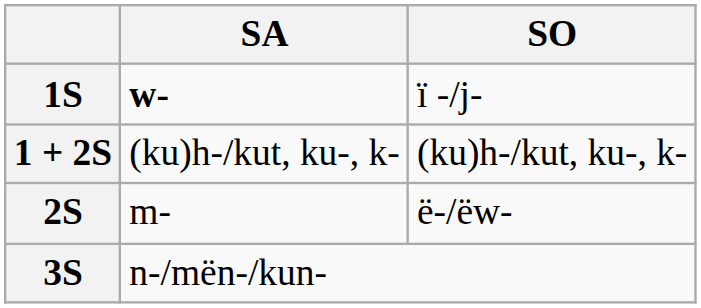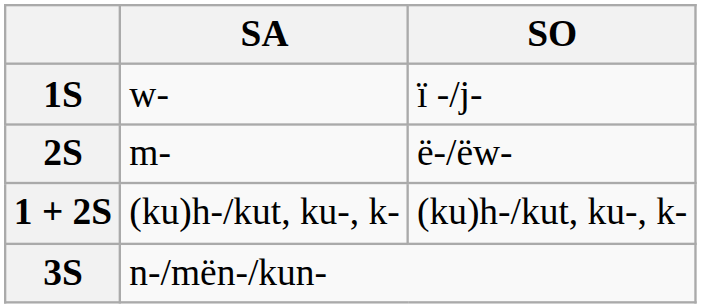1S | SA: bold -> normal
rows swapped: 2S <-> 1 + 2S
